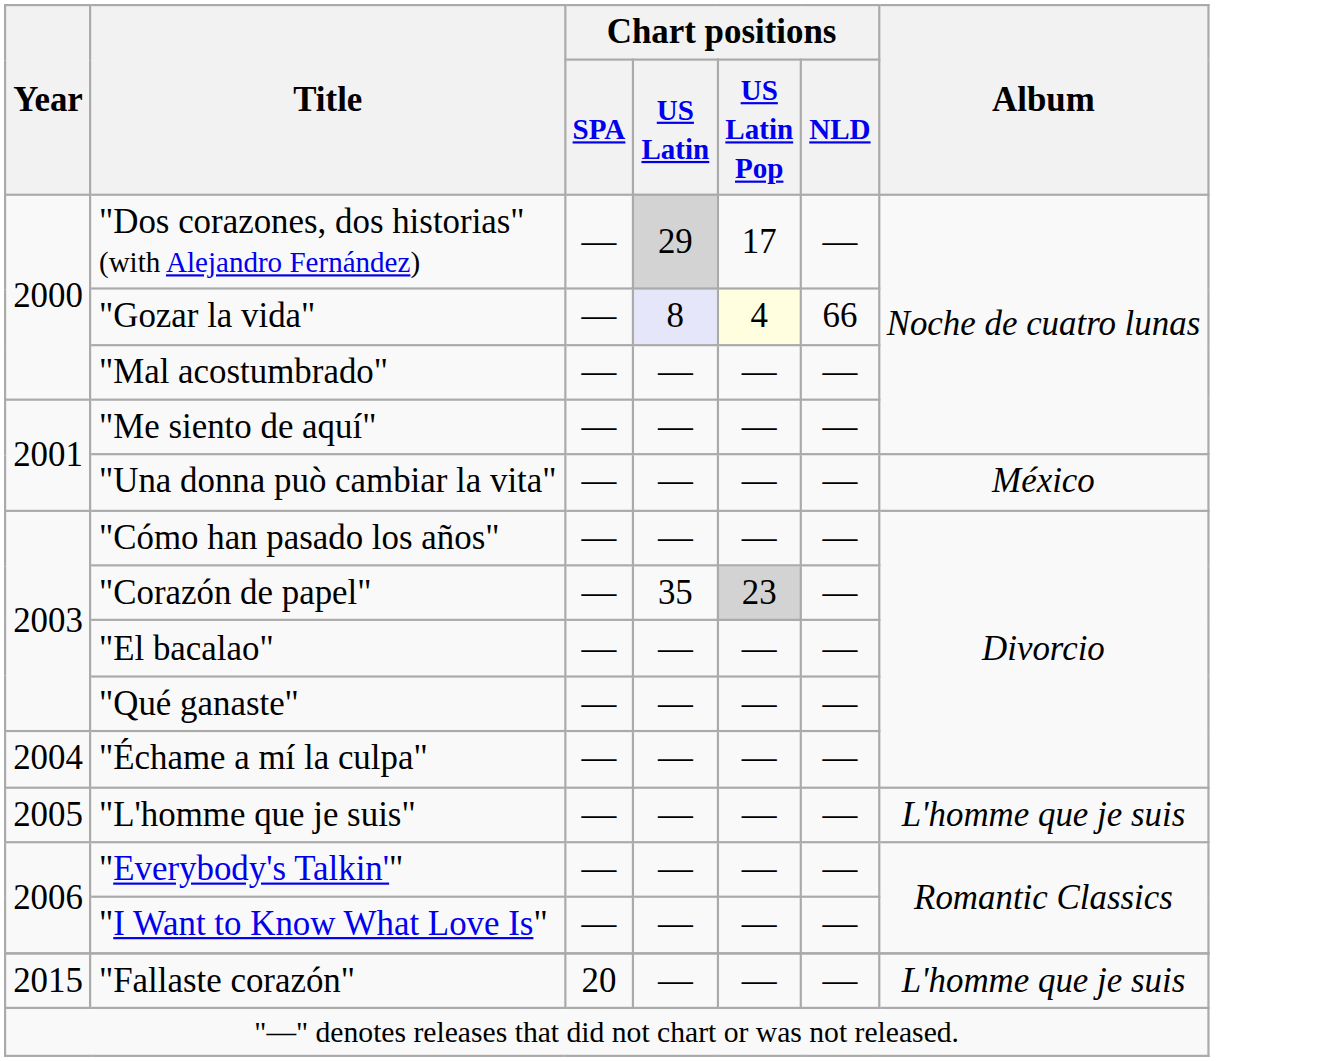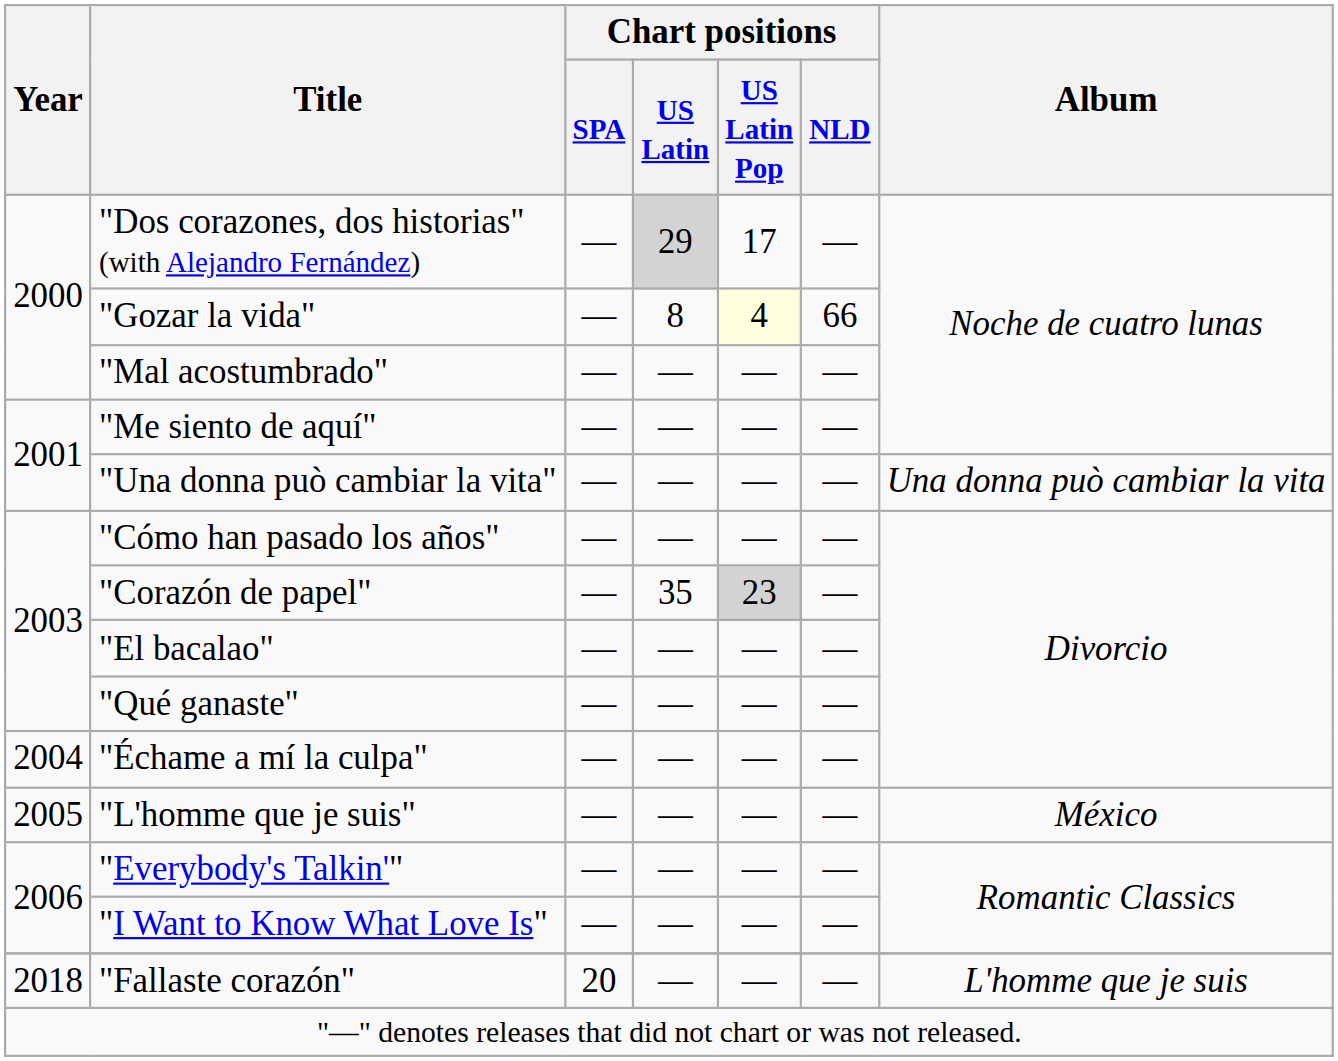"Gozar la vida" | Chart positions / US Latin: lavender background -> no background
"Una donna può cambiar la vita" | Album: México -> Una donna può cambiar la vita
"L'homme que je suis" | Album: L'homme que je suis -> México
"Fallaste corazón" | Year: 2015 -> 2018
